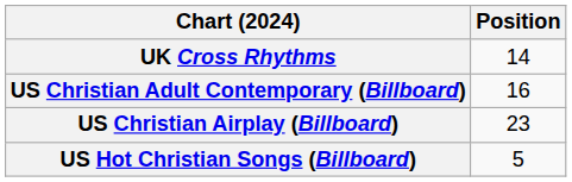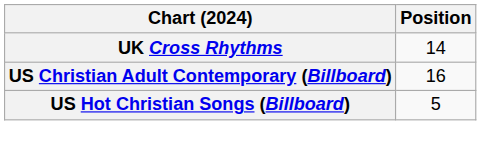- row: US Christian Airplay (Billboard) | 23
